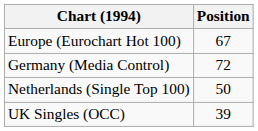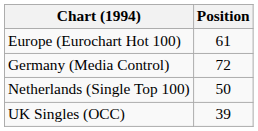Europe (Eurochart Hot 100) | Position: 67 -> 61
